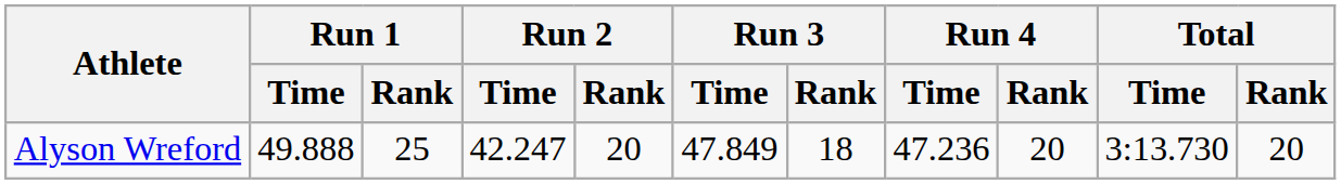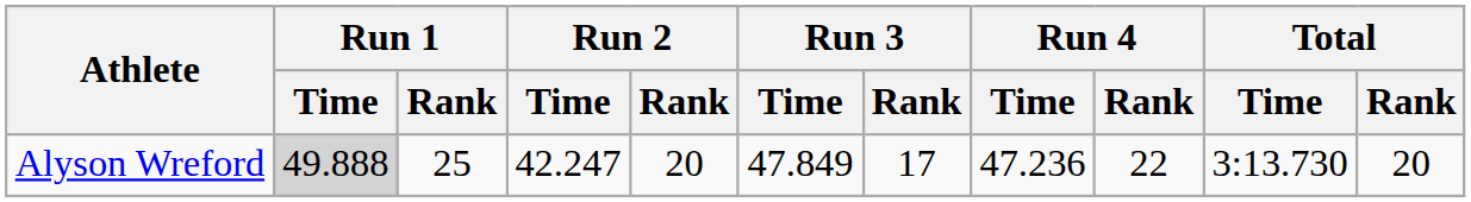Alyson Wreford | Run 1 / Time: no background -> lightgrey background
Alyson Wreford | Run 3 / Rank: 18 -> 17
Alyson Wreford | Run 4 / Rank: 20 -> 22
